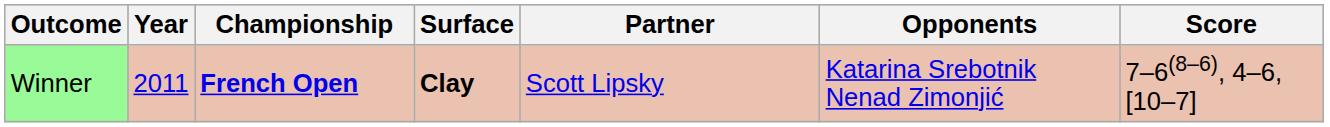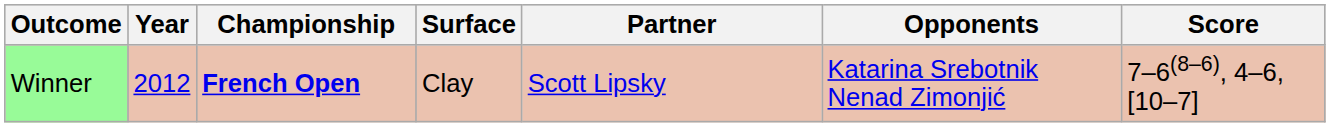Winner | Year: 2011 -> 2012
Winner | Surface: bold -> normal
